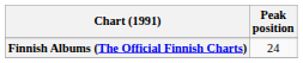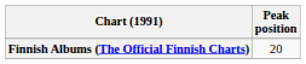Finnish Albums (The Official Finnish Charts) | Peak position: 24 -> 20
